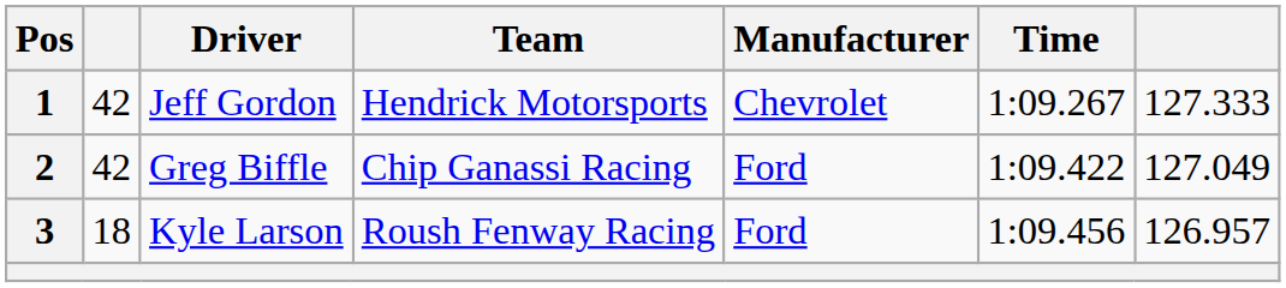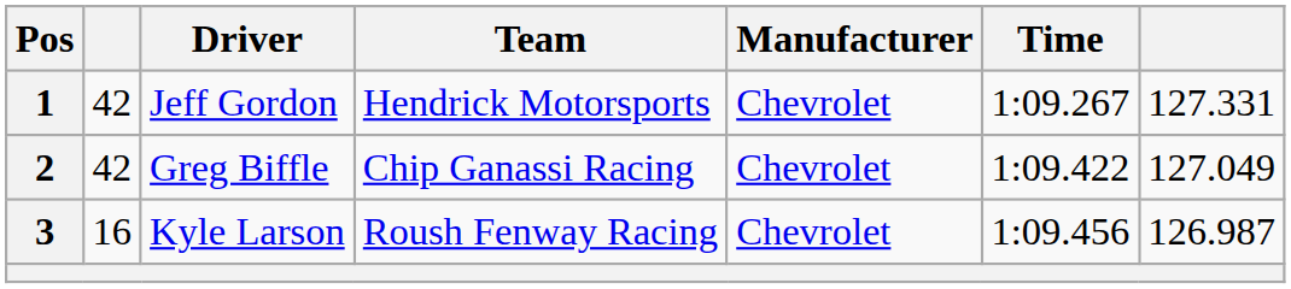1 | column 7: 127.333 -> 127.331
2 | Manufacturer: Ford -> Chevrolet
3 | column 2: 18 -> 16
3 | Manufacturer: Ford -> Chevrolet
3 | column 7: 126.957 -> 126.987
